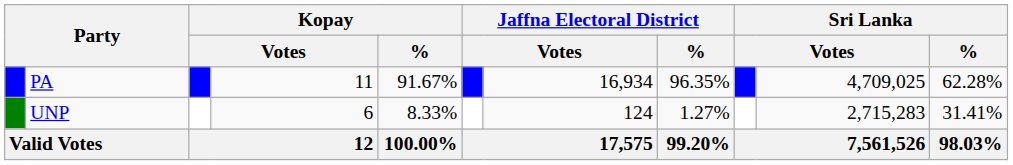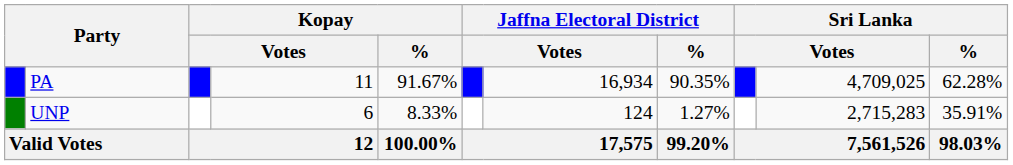PA | Jaffna Electoral District / %: 96.35% -> 90.35%
UNP | Sri Lanka / %: 31.41% -> 35.91%
